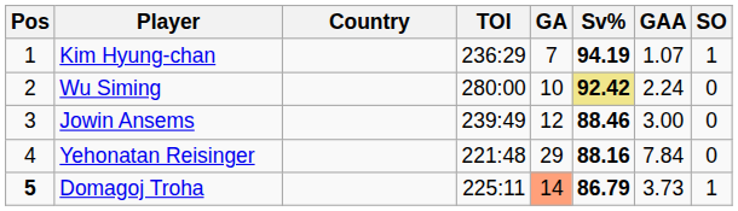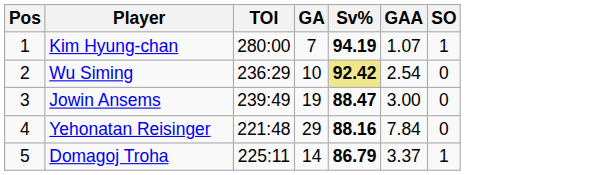- column: Country
Kim Hyung-chan | TOI: 236:29 -> 280:00
Wu Siming | TOI: 280:00 -> 236:29
Wu Siming | GAA: 2.24 -> 2.54
Jowin Ansems | GA: 12 -> 19
Jowin Ansems | Sv%: 88.46 -> 88.47
Domagoj Troha | Pos: bold -> normal
Domagoj Troha | GA: lightsalmon background -> no background
Domagoj Troha | GAA: 3.73 -> 3.37
